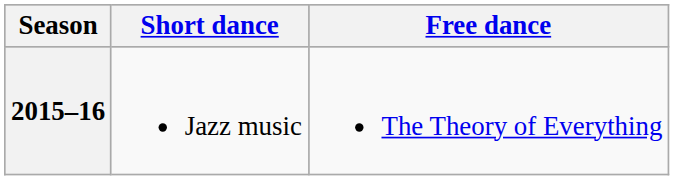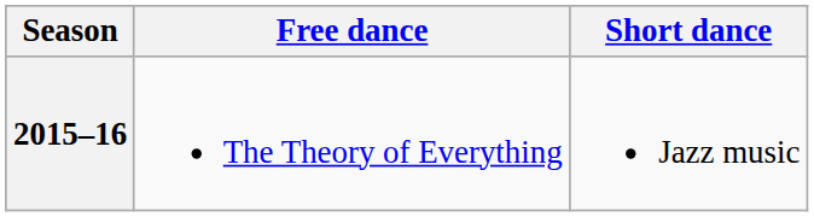columns swapped: Short dance <-> Free dance
